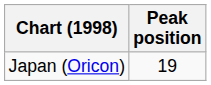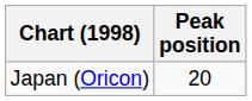Japan (Oricon) | Peak position: 19 -> 20
